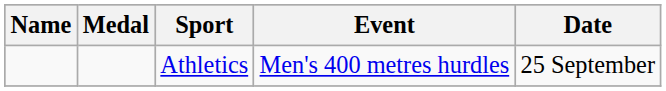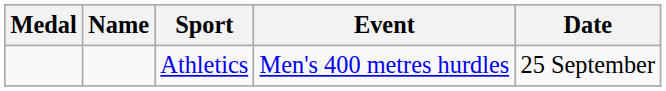columns swapped: Medal <-> Name
